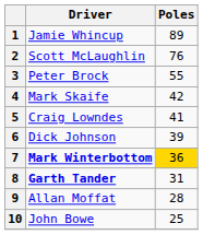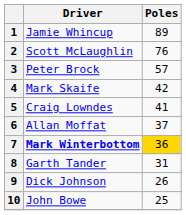3 | Poles: 55 -> 57
6 | Driver: Dick Johnson -> Allan Moffat
6 | Poles: 39 -> 37
8 | Driver: bold -> normal
9 | Driver: Allan Moffat -> Dick Johnson
9 | Poles: 28 -> 26
